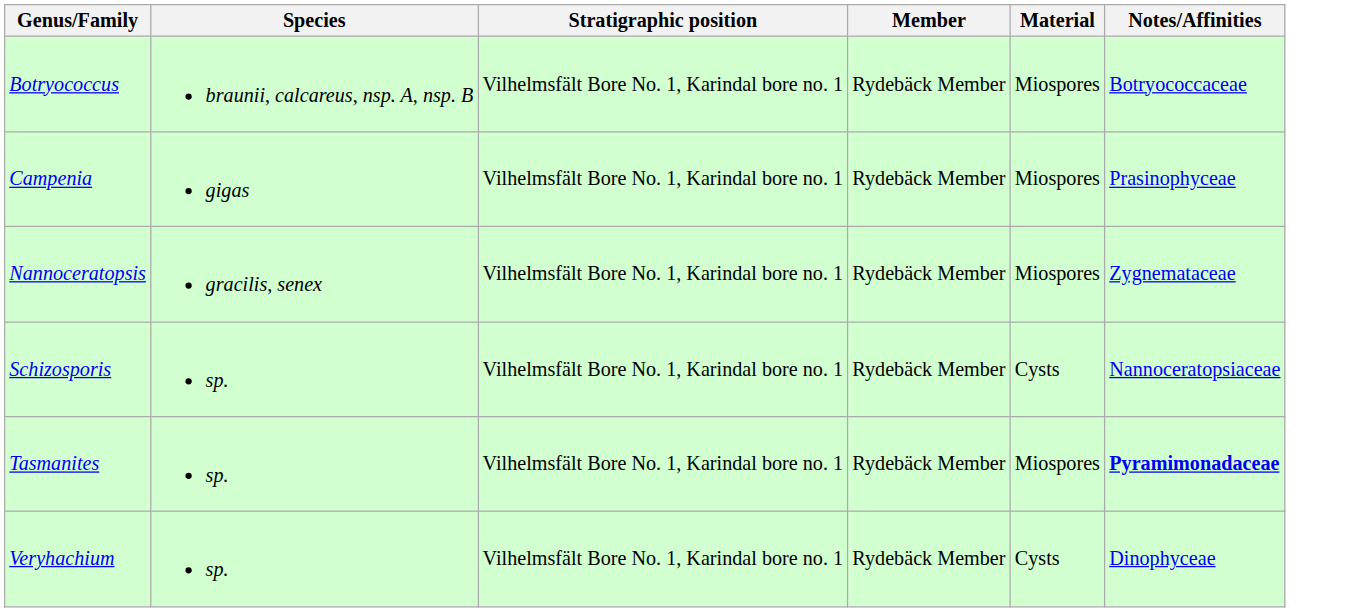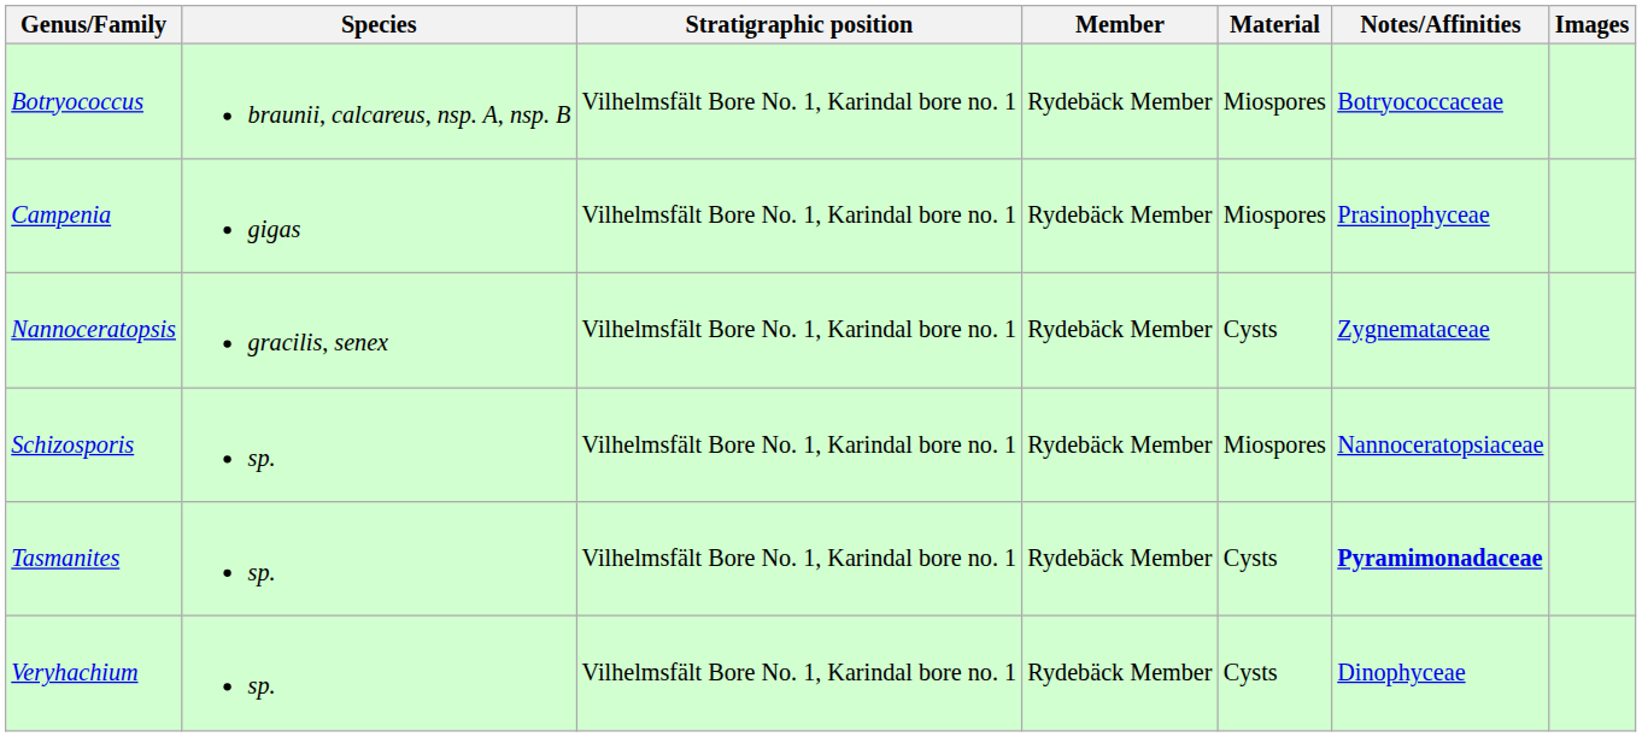+ column: Images
Nannoceratopsis | Material: Miospores -> Cysts
Schizosporis | Material: Cysts -> Miospores
Tasmanites | Material: Miospores -> Cysts
